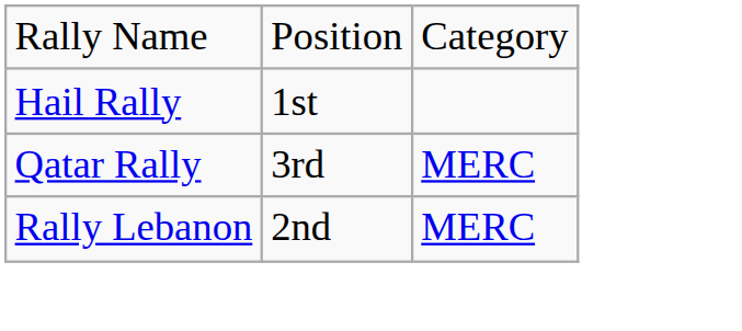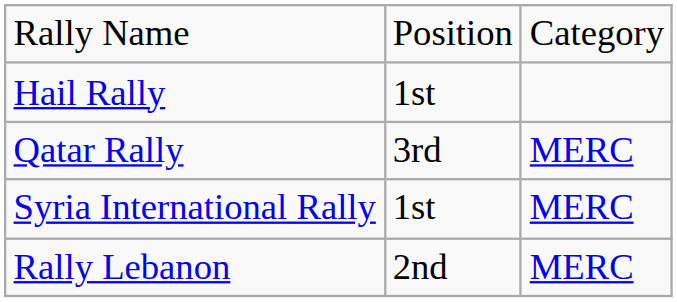+ row: Syria International Rally | 1st | MERC
